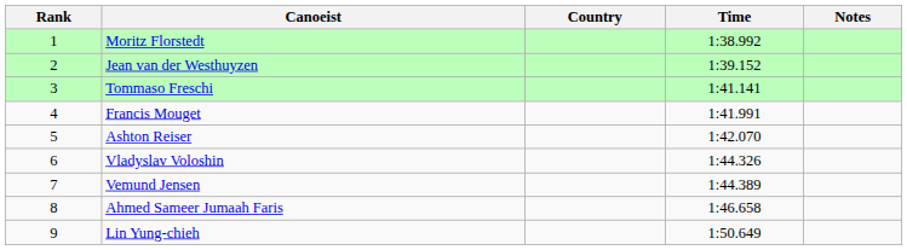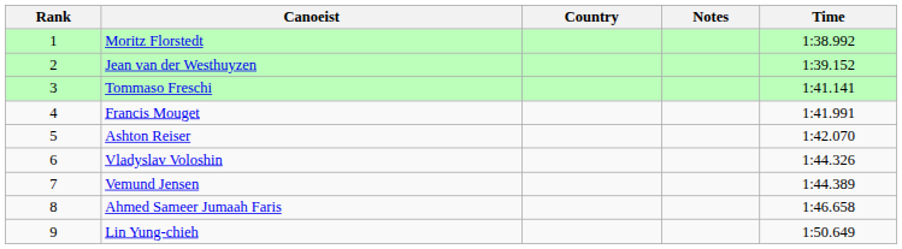columns swapped: Time <-> Notes
